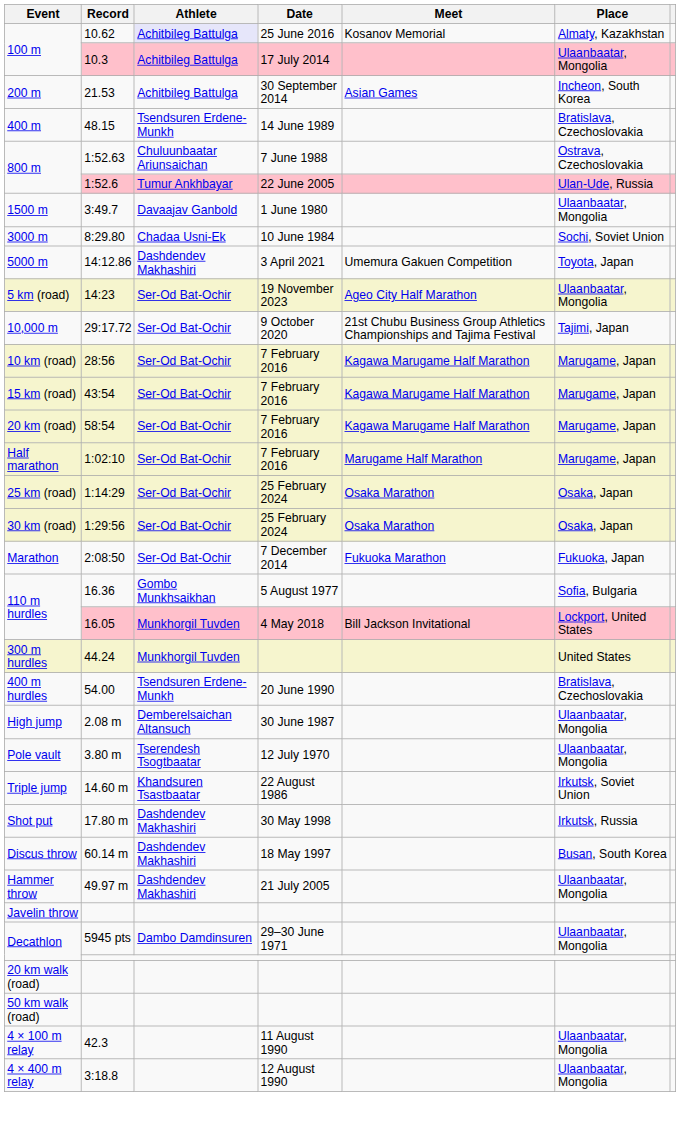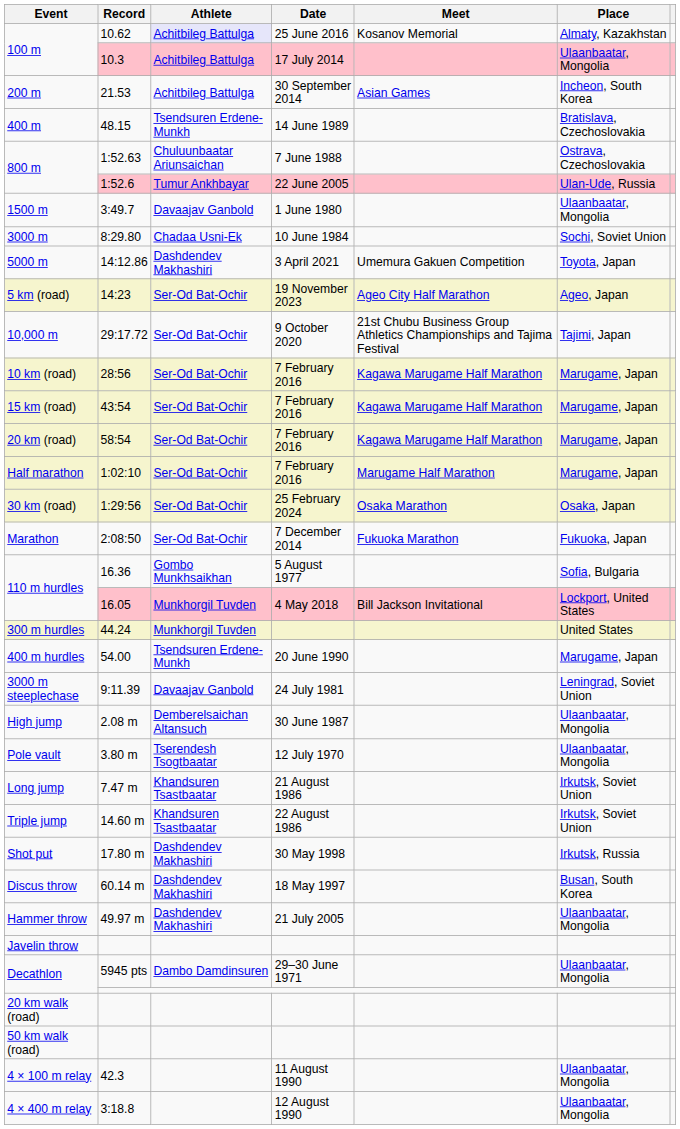14:23 | Place: Ulaanbaatar, Mongolia -> Ageo, Japan
- row: 25 km (road) | 1:14:29 | Ser-Od Bat-Ochir | 25 February 2024 | Osaka Marathon | Osaka, Japan
54.00 | Place: Bratislava, Czechoslovakia -> Marugame, Japan
+ row: 3000 m steeplechase | 9:11.39 | Davaajav Ganbold | 24 July 1981 | Leningrad, Soviet Union
+ row: Long jump | 7.47 m | Khandsuren Tsastbaatar | 21 August 1986 | Irkutsk, Soviet Union
